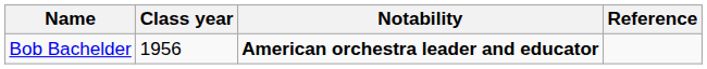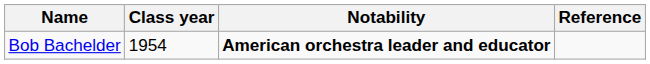Bob Bachelder | Class year: 1956 -> 1954
